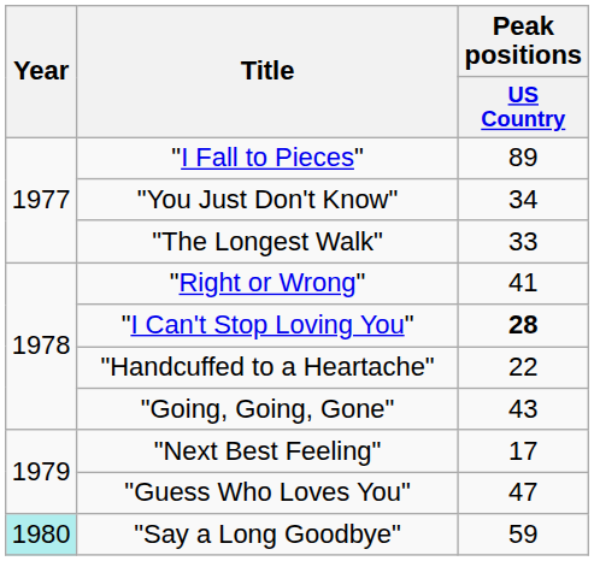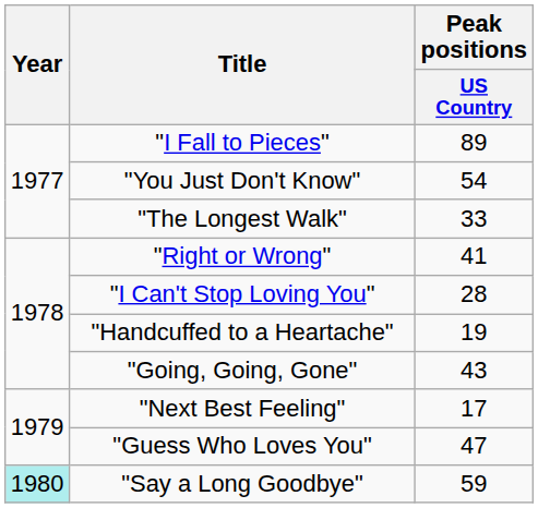"You Just Don't Know" | Peak positions / US Country: 34 -> 54
"I Can't Stop Loving You" | Peak positions / US Country: bold -> normal
"Handcuffed to a Heartache" | Peak positions / US Country: 22 -> 19
